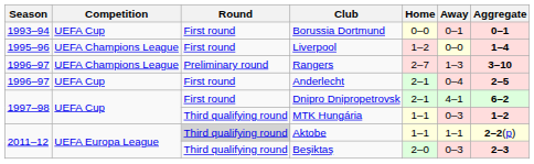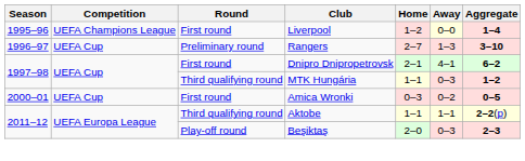- row: 1993–94 | UEFA Cup | First round | Borussia Dortmund | 0–0 | 0–1 | 0–1
Rangers | Competition: UEFA Champions League -> UEFA Cup
- row: 1996–97 | UEFA Cup | First round | Anderlecht | 2–1 | 0–4 | 2–5
+ row: 2000–01 | UEFA Cup | First round | Amica Wronki | 0–3 | 0–2 | 0–5
Aktobe | Round: lightgrey background -> no background
Beşiktaş | Round: Third qualifying round -> Play-off round
